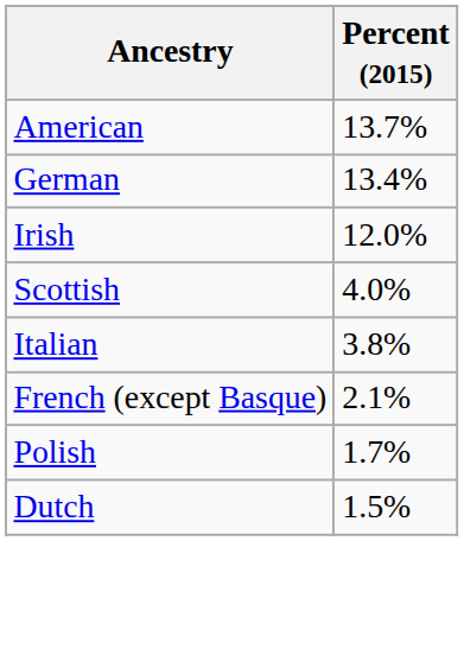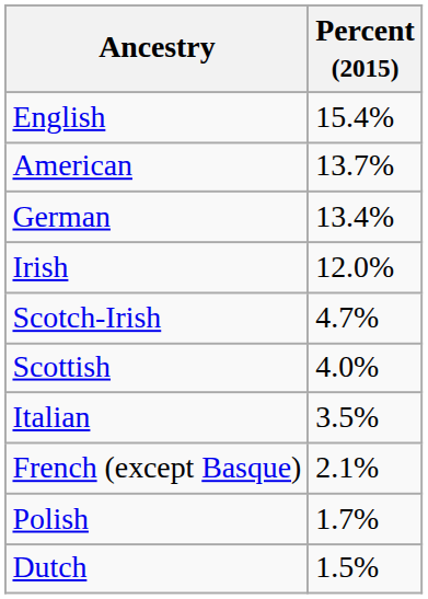+ row: English | 15.4%
+ row: Scotch-Irish | 4.7%
Italian | Percent (2015): 3.8% -> 3.5%
